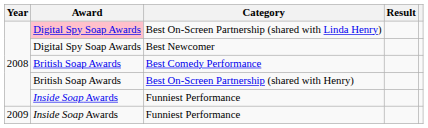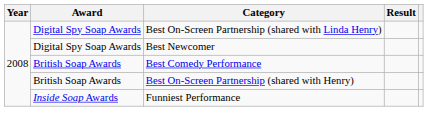Best On-Screen Partnership (shared with Linda Henry) | Award: pink background -> no background
- row: 2009 | Inside Soap Awards | Funniest Performance
